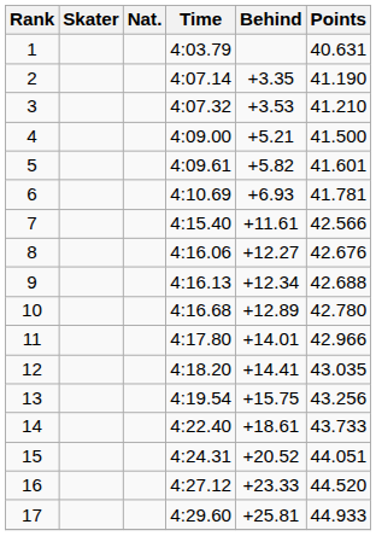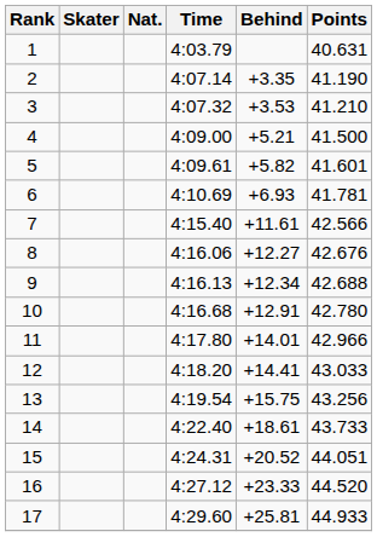10 | Behind: +12.89 -> +12.91
12 | Points: 43.035 -> 43.033
